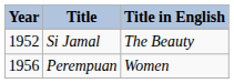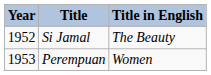Perempuan | Year: 1956 -> 1953
